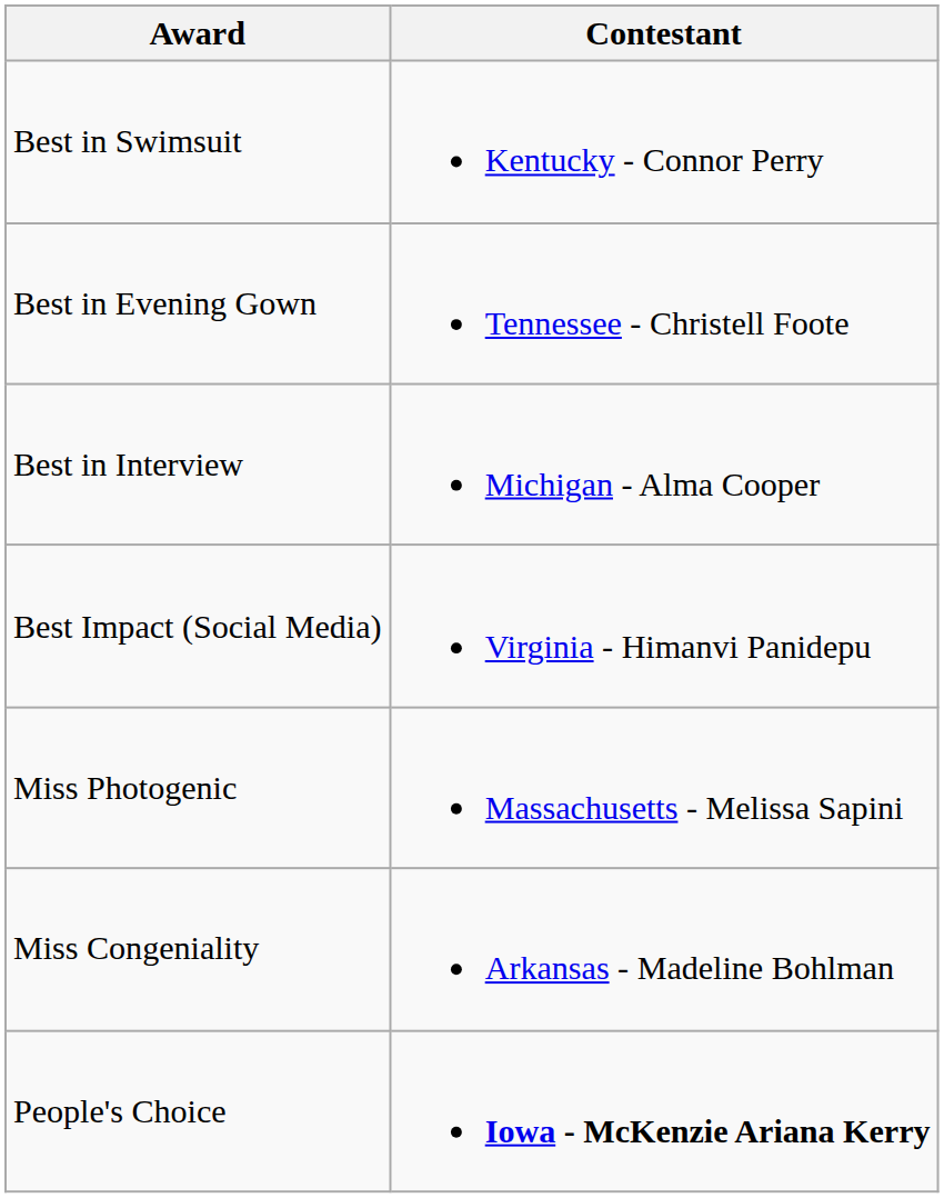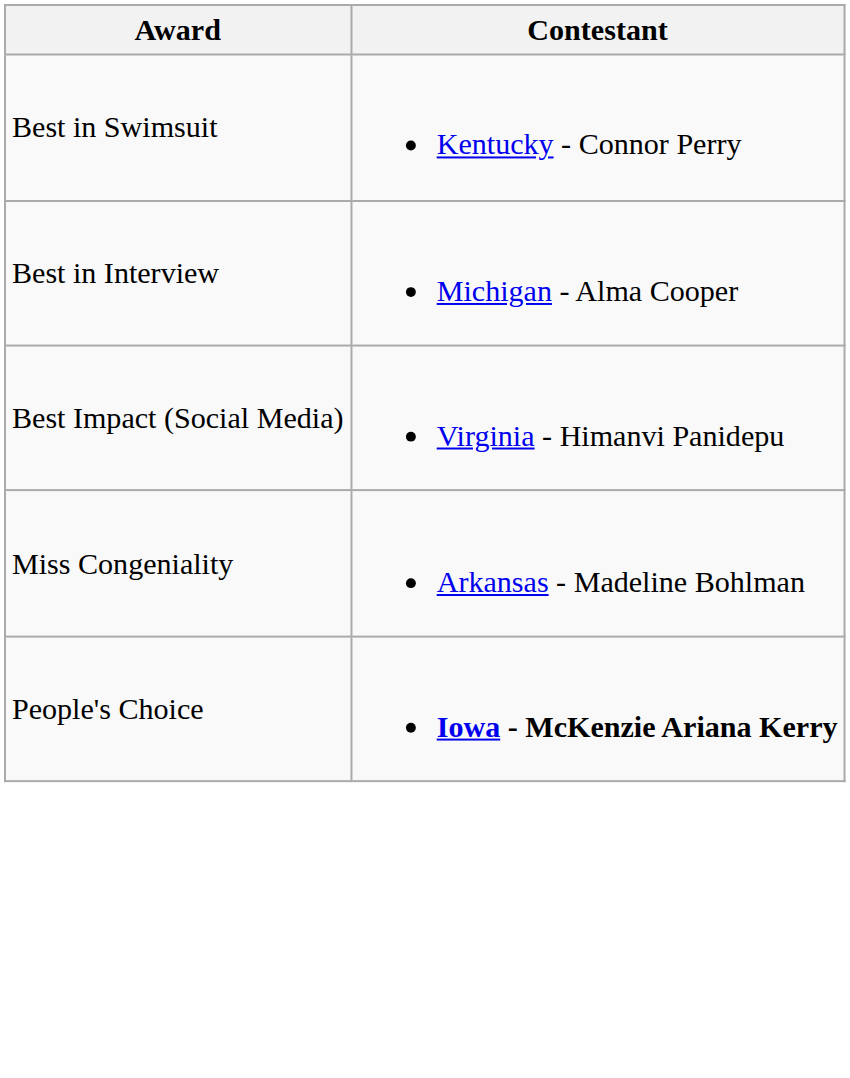- row: Best in Evening Gown | Tennessee - Christell Foote
- row: Miss Photogenic | Massachusetts - Melissa Sapini
